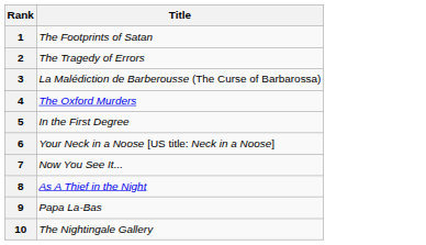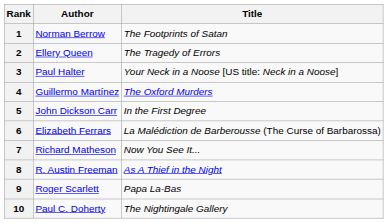+ column: Author | Norman Berrow | Ellery Queen | Paul Halter | Guillermo Martínez | John Dickson Carr | Elizabeth Ferrars | Richard Matheson | R. Austin Freeman | Roger Scarlett | Paul C. Doherty
3 | Title: La Malédiction de Barberousse (The Curse of Barbarossa) -> Your Neck in a Noose [US title: Neck in a Noose]
6 | Title: Your Neck in a Noose [US title: Neck in a Noose] -> La Malédiction de Barberousse (The Curse of Barbarossa)
